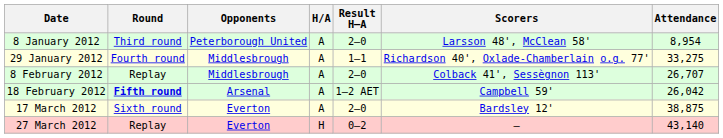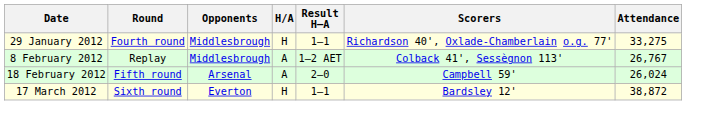- row: 8 January 2012 | Third round | Peterborough United | A | 2–0 | Larsson 48', McClean 58' | 8,954
29 January 2012 | H/A: A -> H
8 February 2012 | Result H–A: 2–0 -> 1–2 AET
8 February 2012 | Attendance: 26,707 -> 26,767
18 February 2012 | Round: bold -> normal
18 February 2012 | Result H–A: 1–2 AET -> 2–0
18 February 2012 | Attendance: 26,042 -> 26,024
17 March 2012 | H/A: A -> H
17 March 2012 | Result H–A: 2–0 -> 1–1
17 March 2012 | Attendance: 38,875 -> 38,872
- row: 27 March 2012 | Replay | Everton | H | 0–2 | – | 43,140
